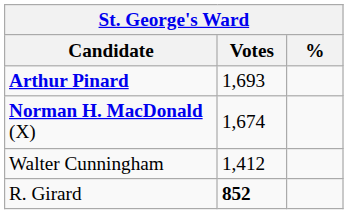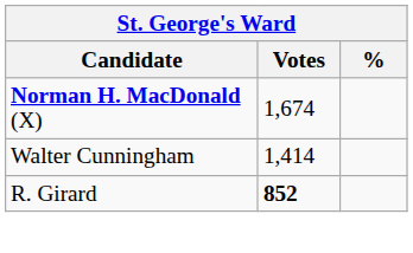- row: Arthur Pinard | 1,693
Walter Cunningham | Votes: 1,412 -> 1,414
